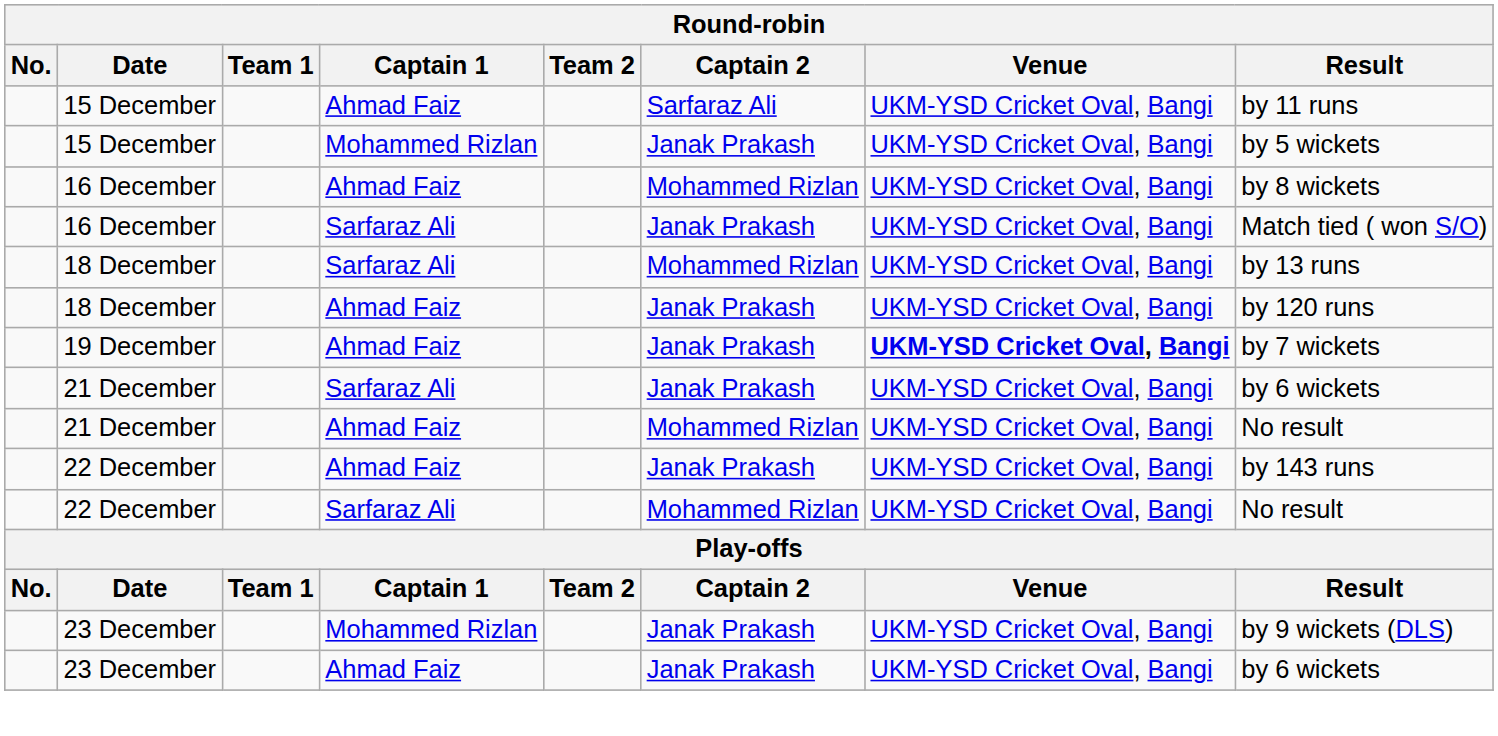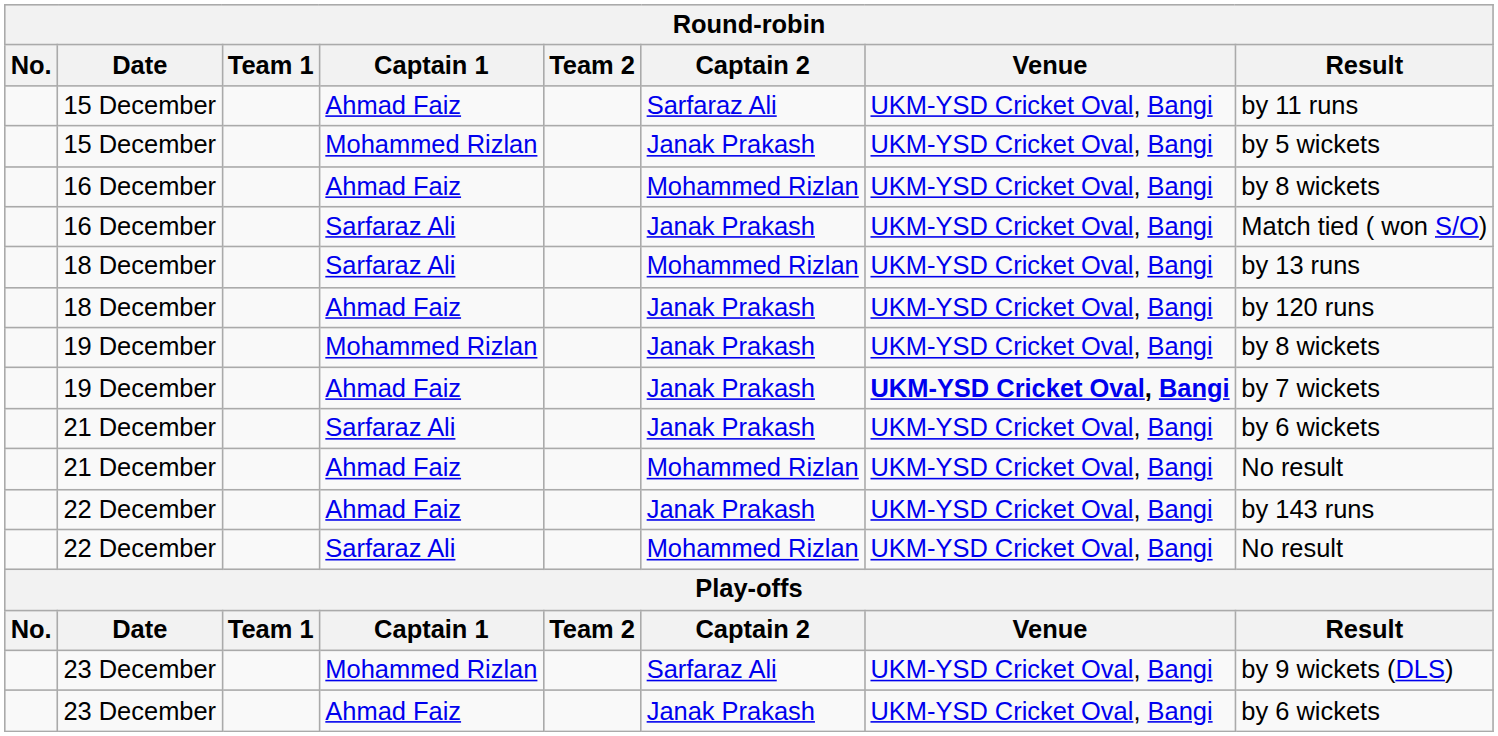+ row: 19 December | Mohammed Rizlan | Janak Prakash | UKM-YSD Cricket Oval, Bangi | by 8 wickets
23 December / Mohammed Rizlan | Captain 2: Janak Prakash -> Sarfaraz Ali
